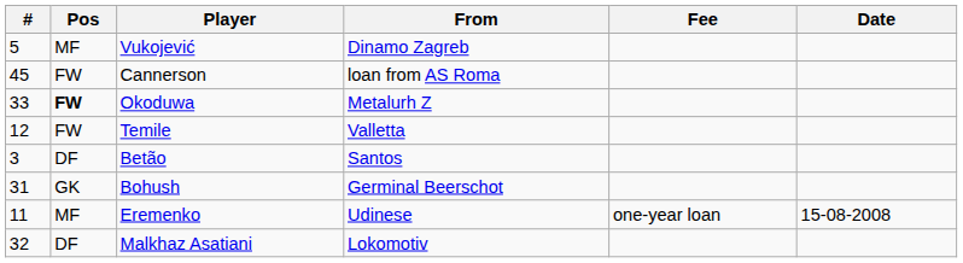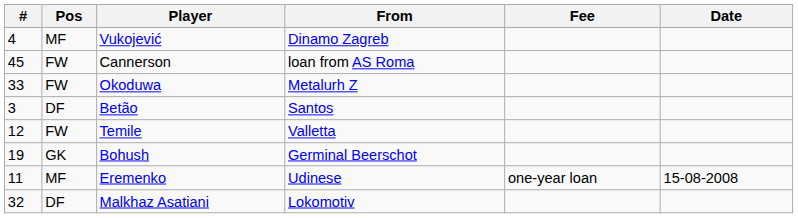Vukojević | #: 5 -> 4
Okoduwa | Pos: bold -> normal
rows swapped: Temile <-> Betão
Bohush | #: 31 -> 19
